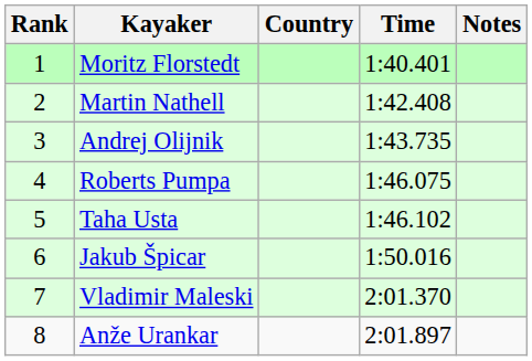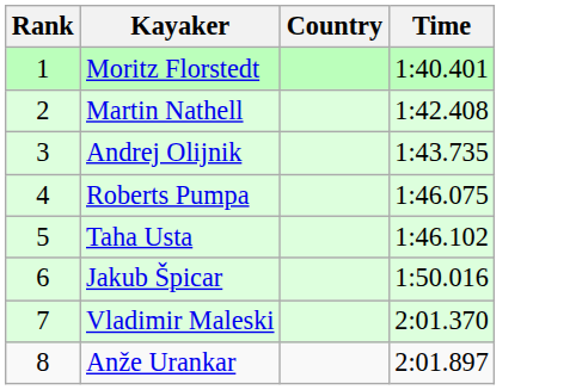- column: Notes
